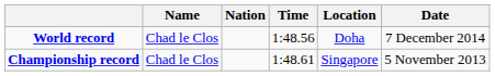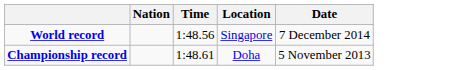- column: Name | Chad le Clos | Chad le Clos
World record | Location: Doha -> Singapore
Championship record | Location: Singapore -> Doha
